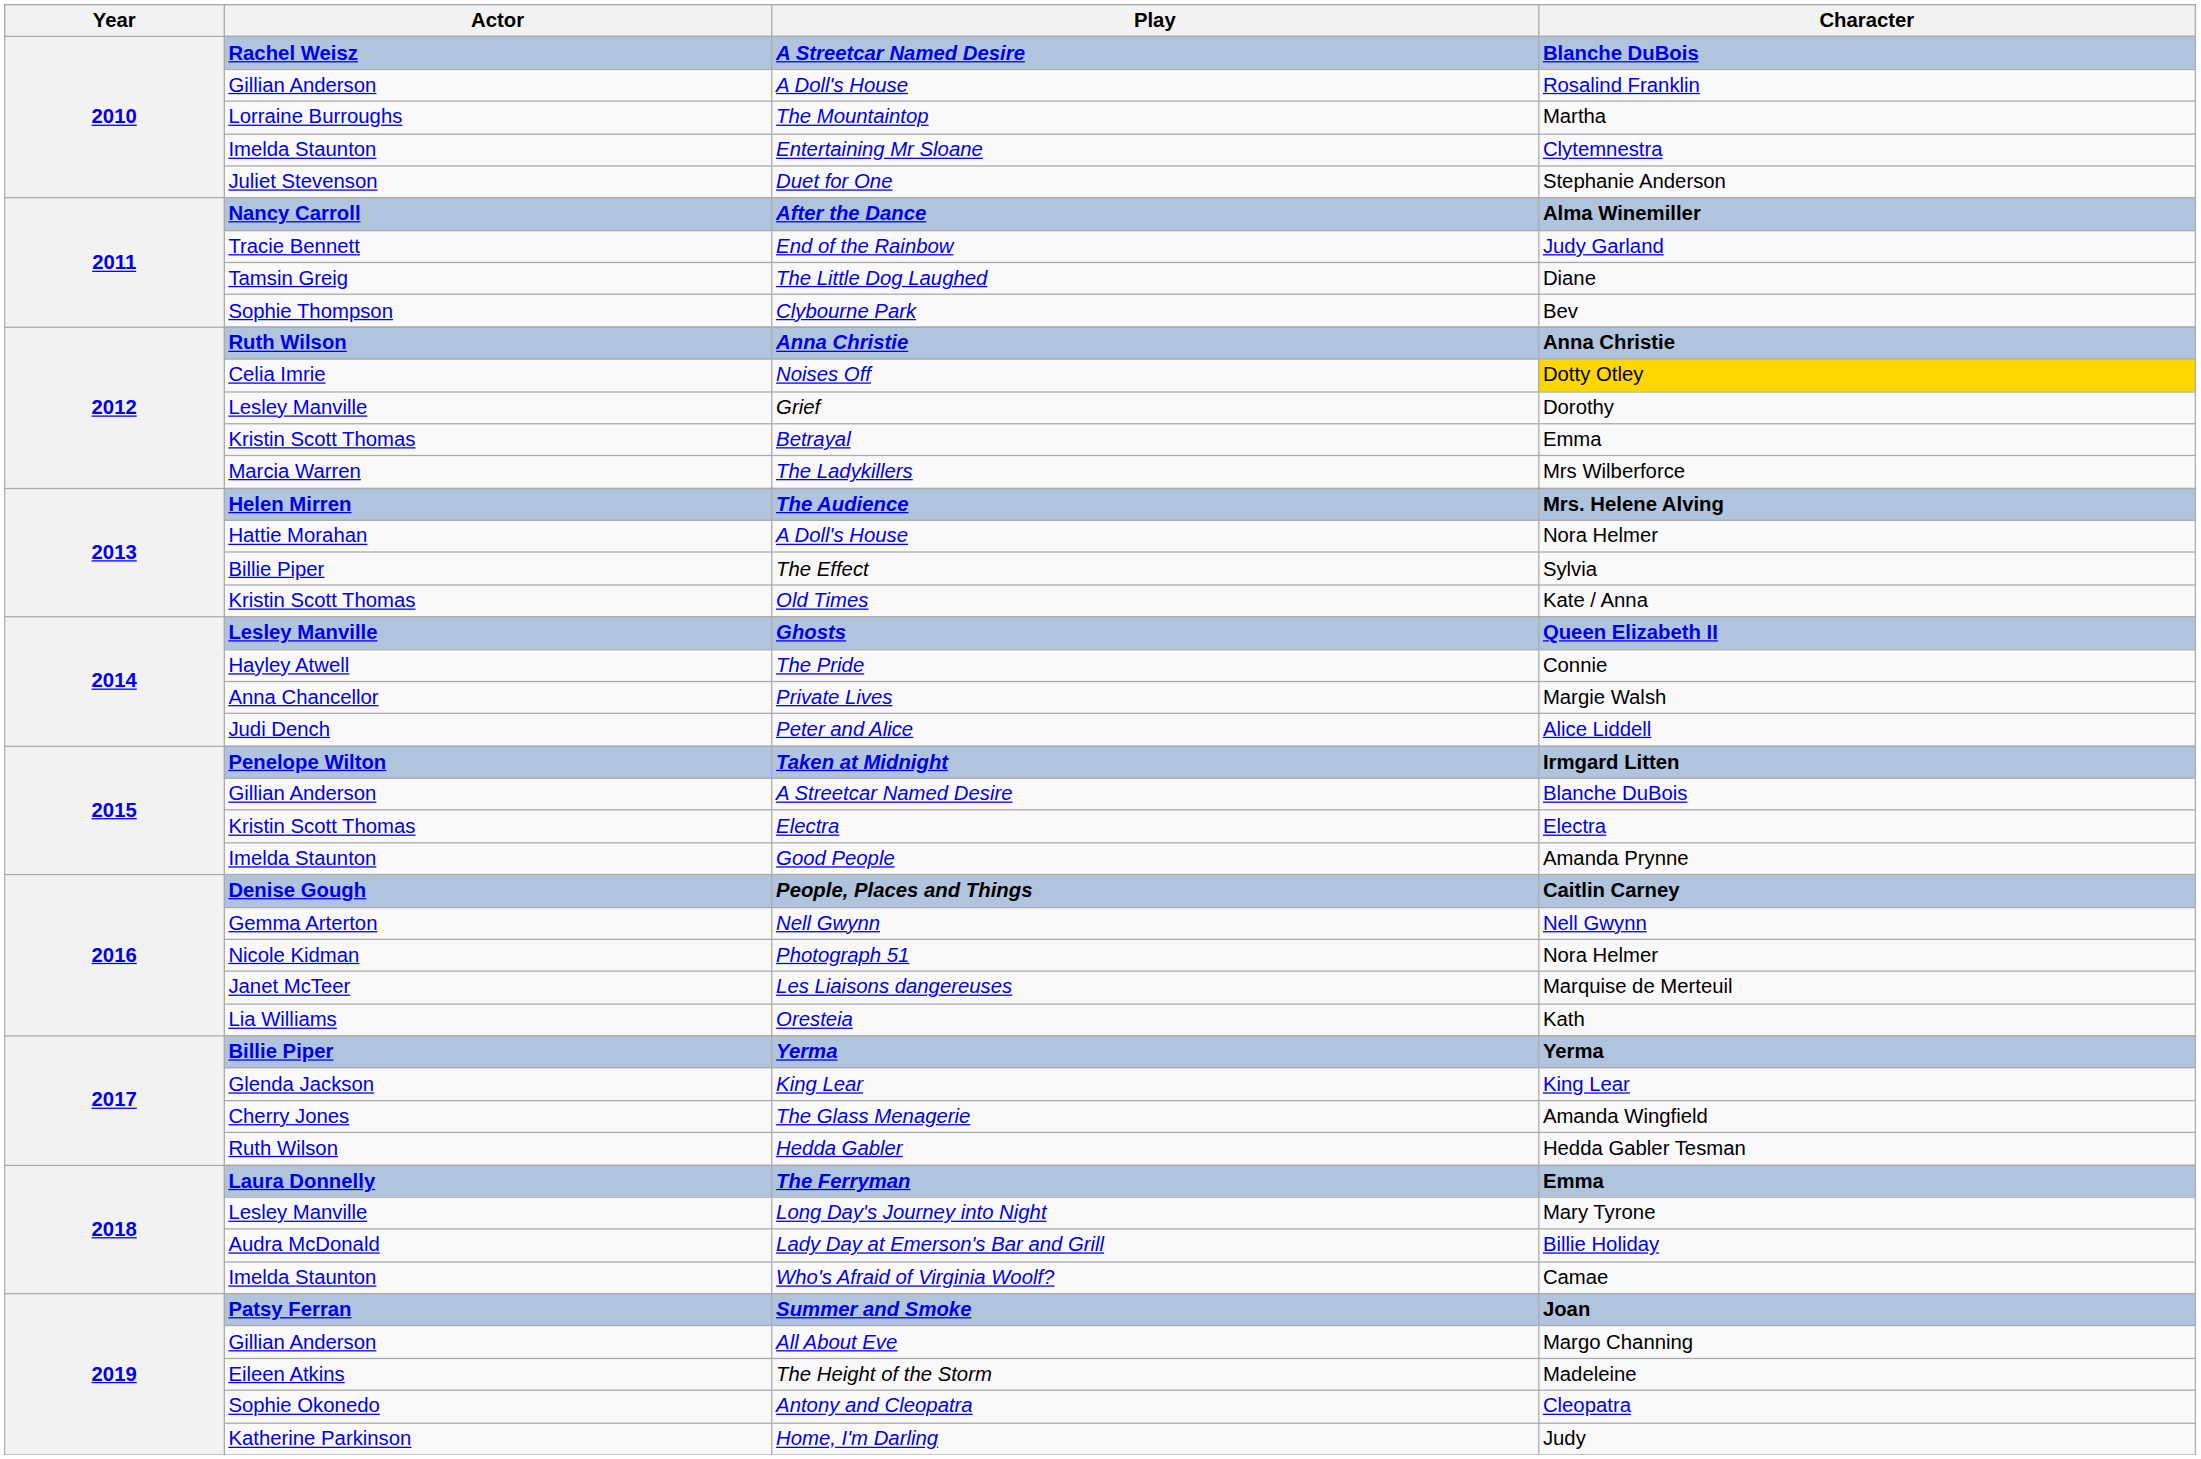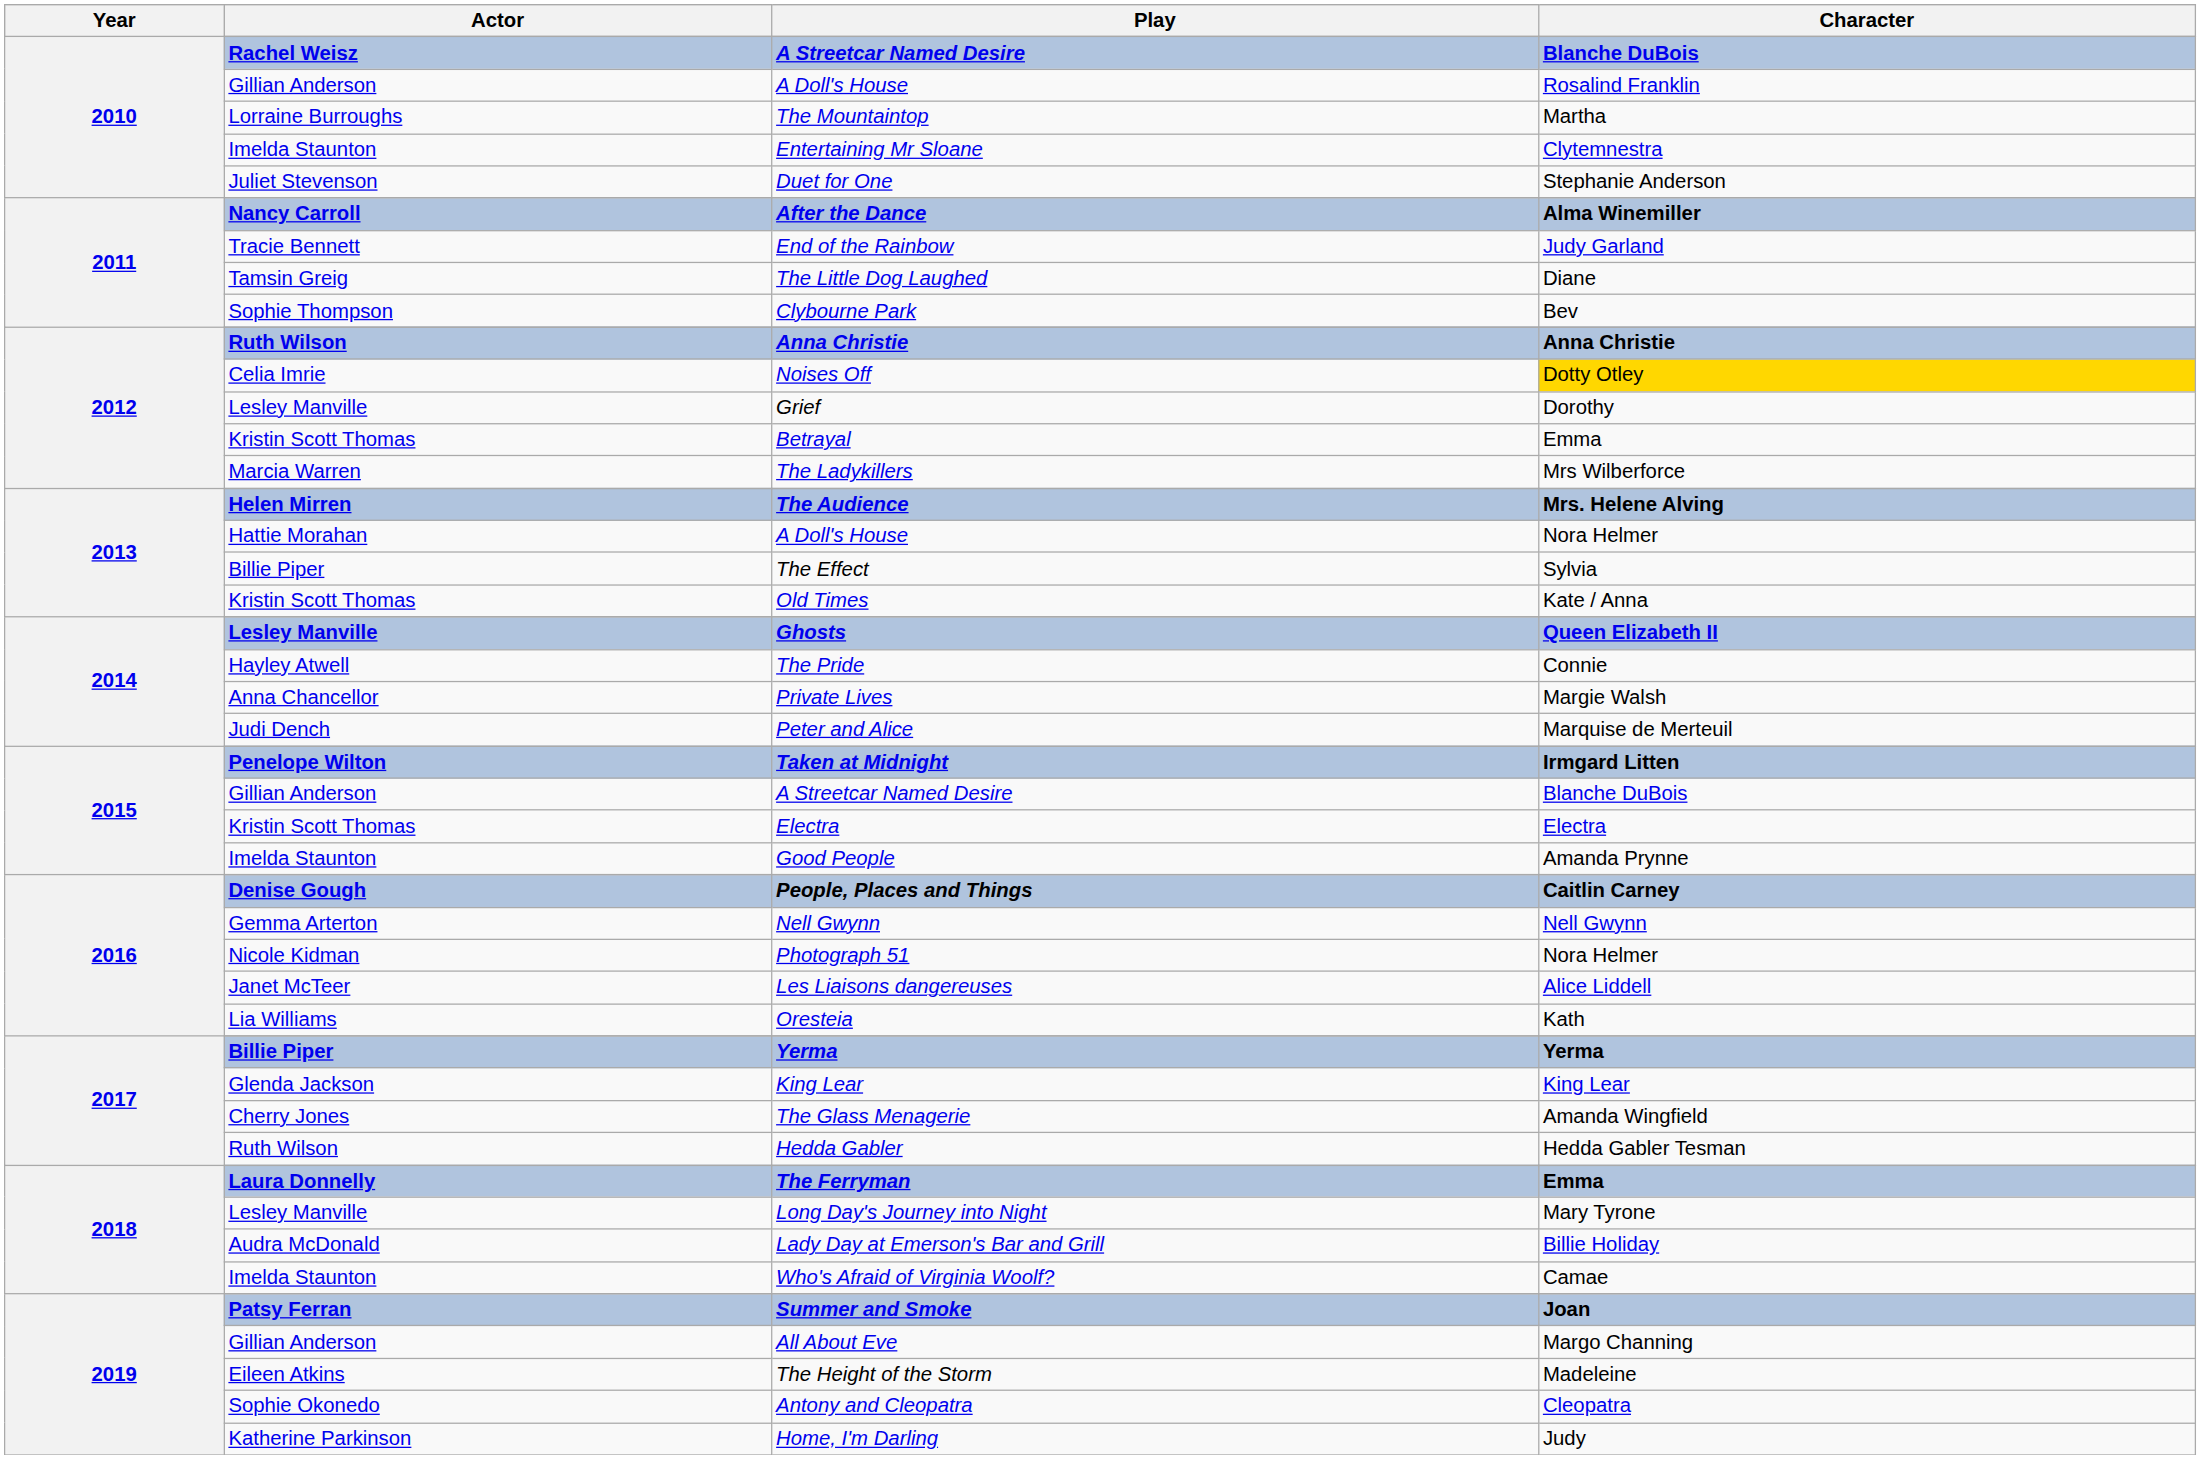Peter and Alice | Character: Alice Liddell -> Marquise de Merteuil
Les Liaisons dangereuses | Character: Marquise de Merteuil -> Alice Liddell
